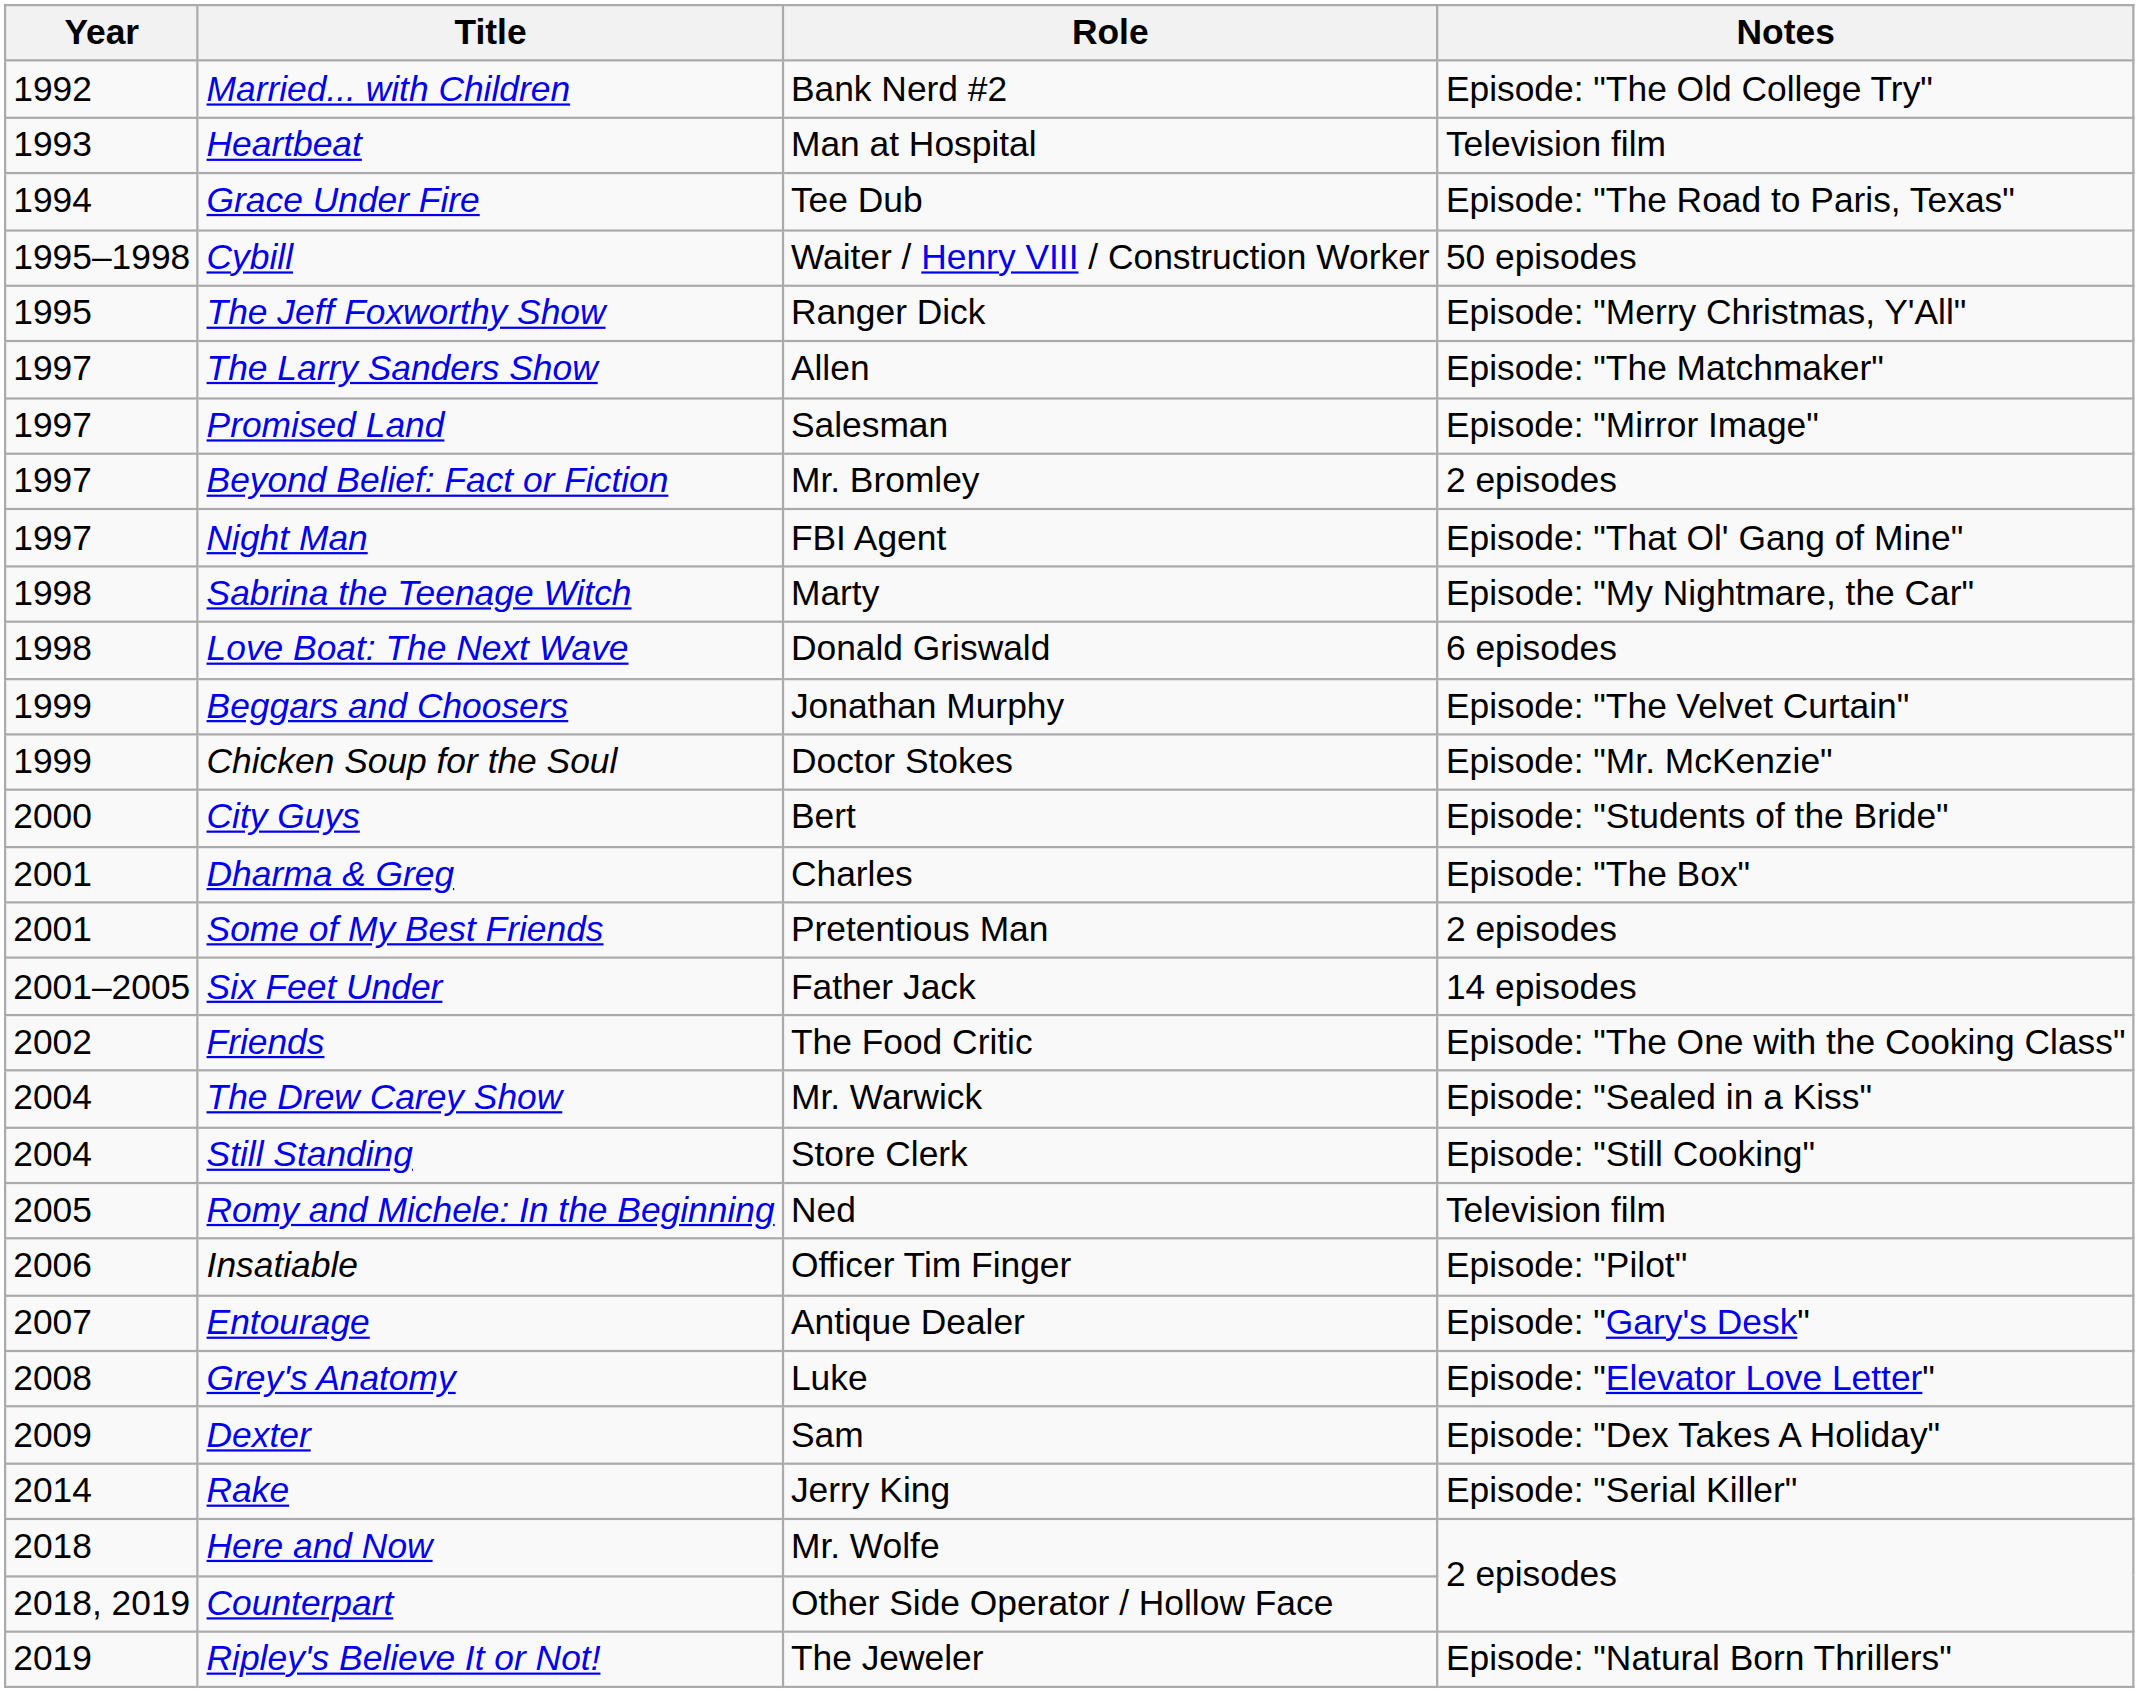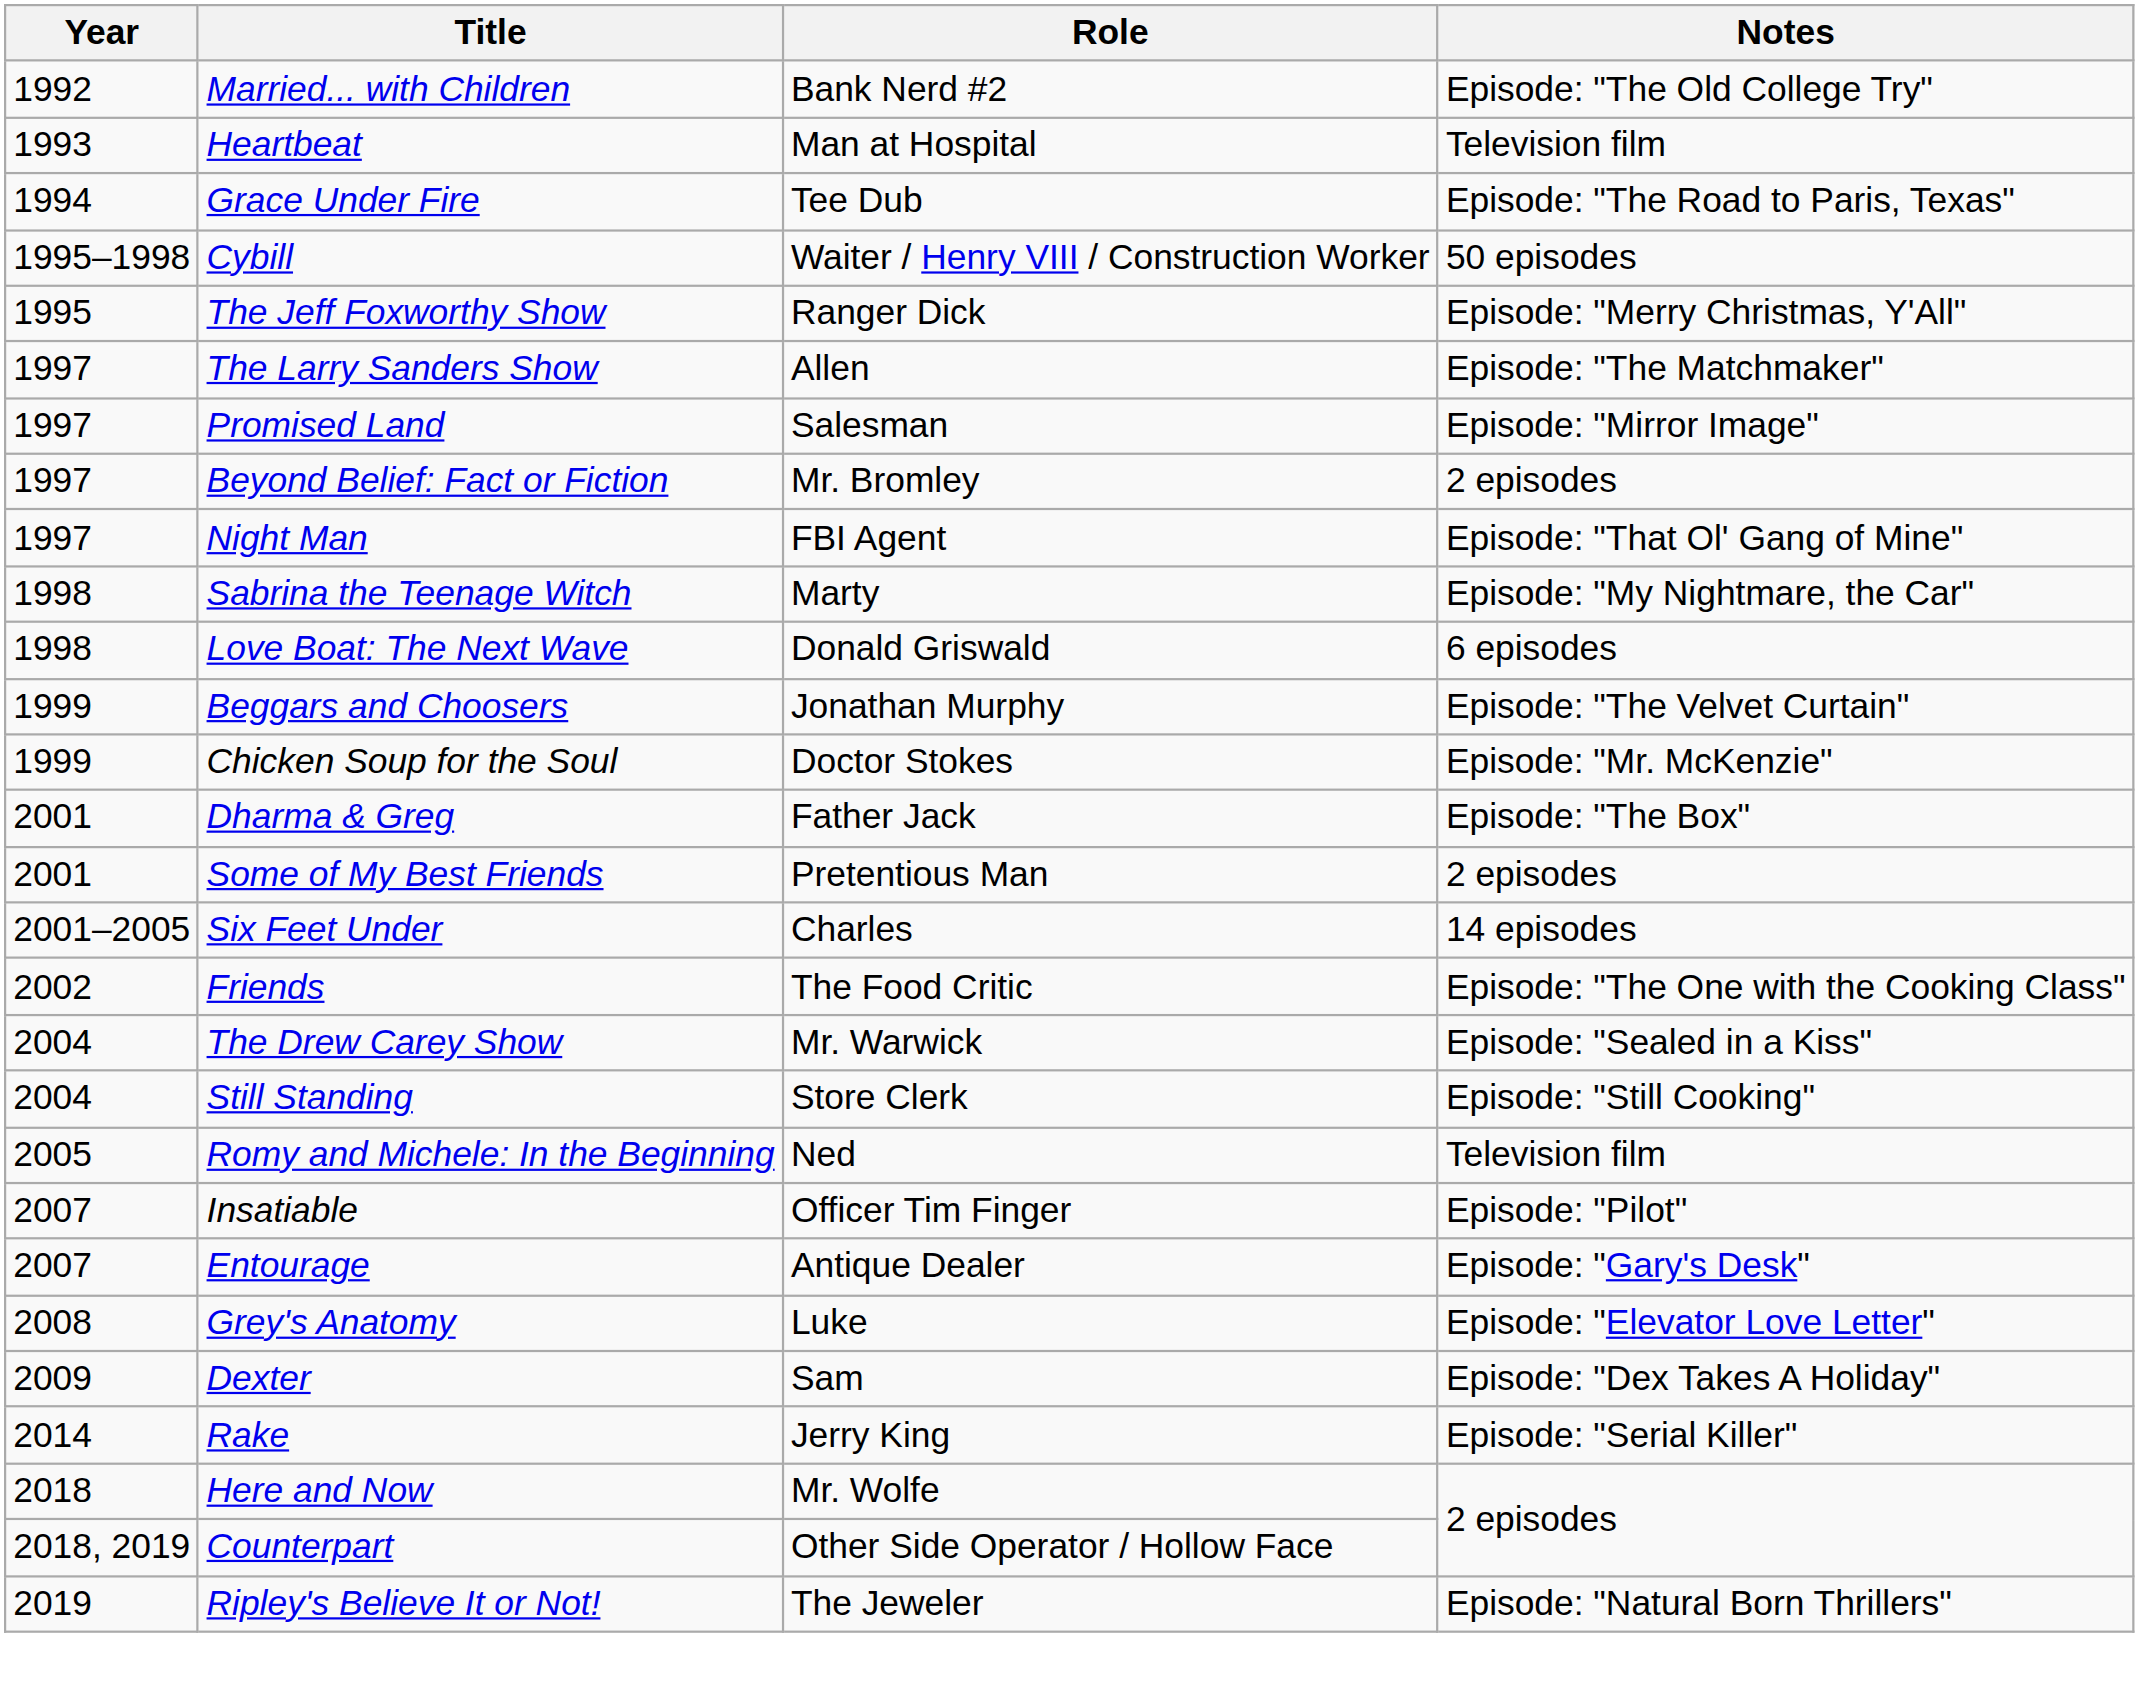- row: 2000 | City Guys | Bert | Episode: "Students of the Bride"
Dharma & Greg | Role: Charles -> Father Jack
Six Feet Under | Role: Father Jack -> Charles
Insatiable | Year: 2006 -> 2007
